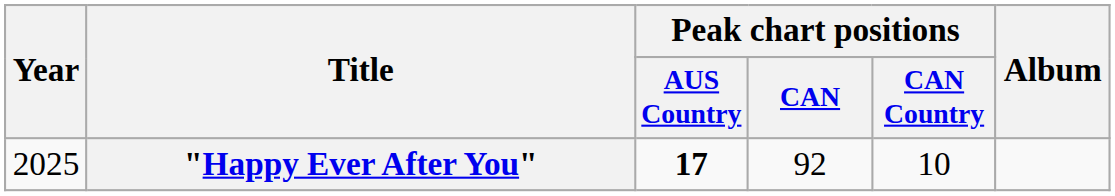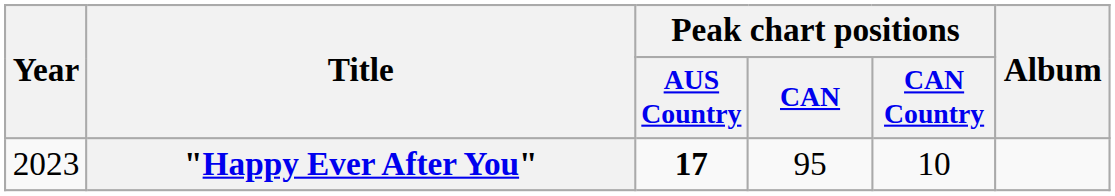"Happy Ever After You" | Year: 2025 -> 2023
"Happy Ever After You" | Peak chart positions / CAN: 92 -> 95
